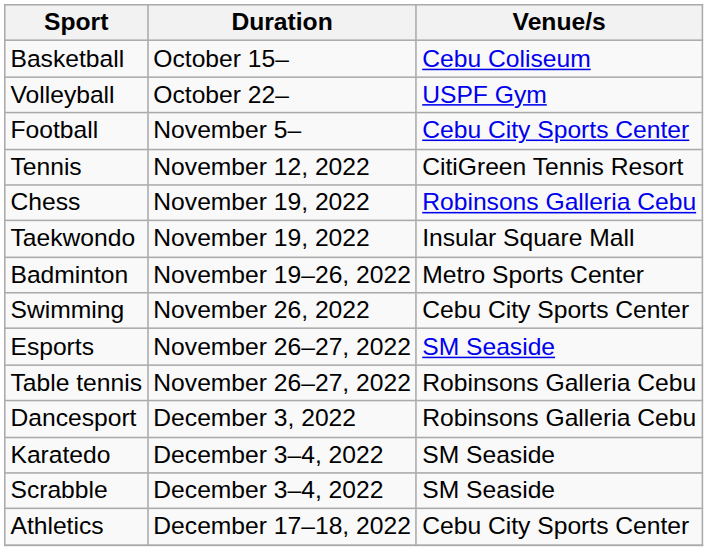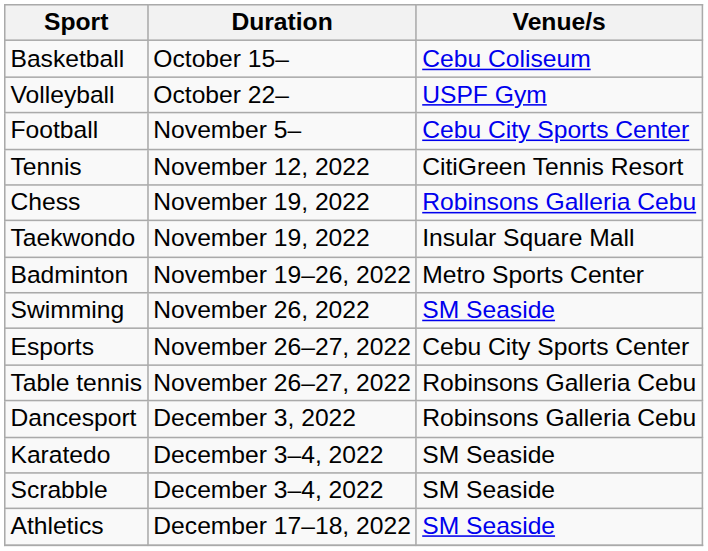Swimming | Venue/s: Cebu City Sports Center -> SM Seaside
Esports | Venue/s: SM Seaside -> Cebu City Sports Center
Athletics | Venue/s: Cebu City Sports Center -> SM Seaside
